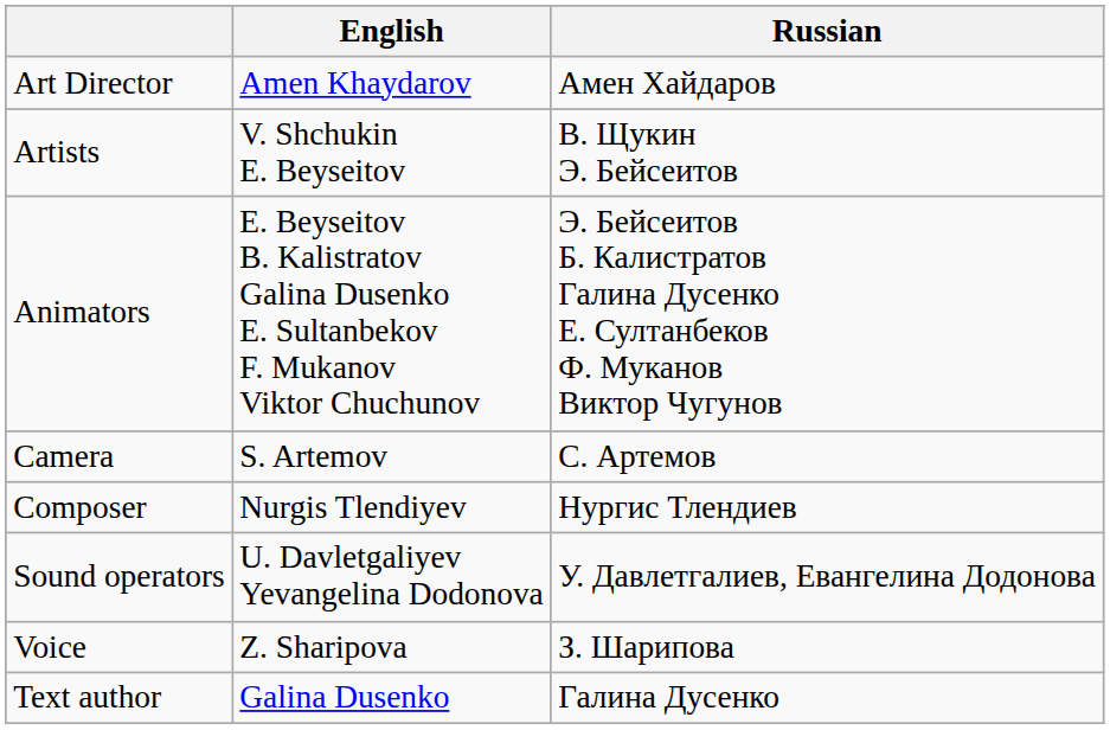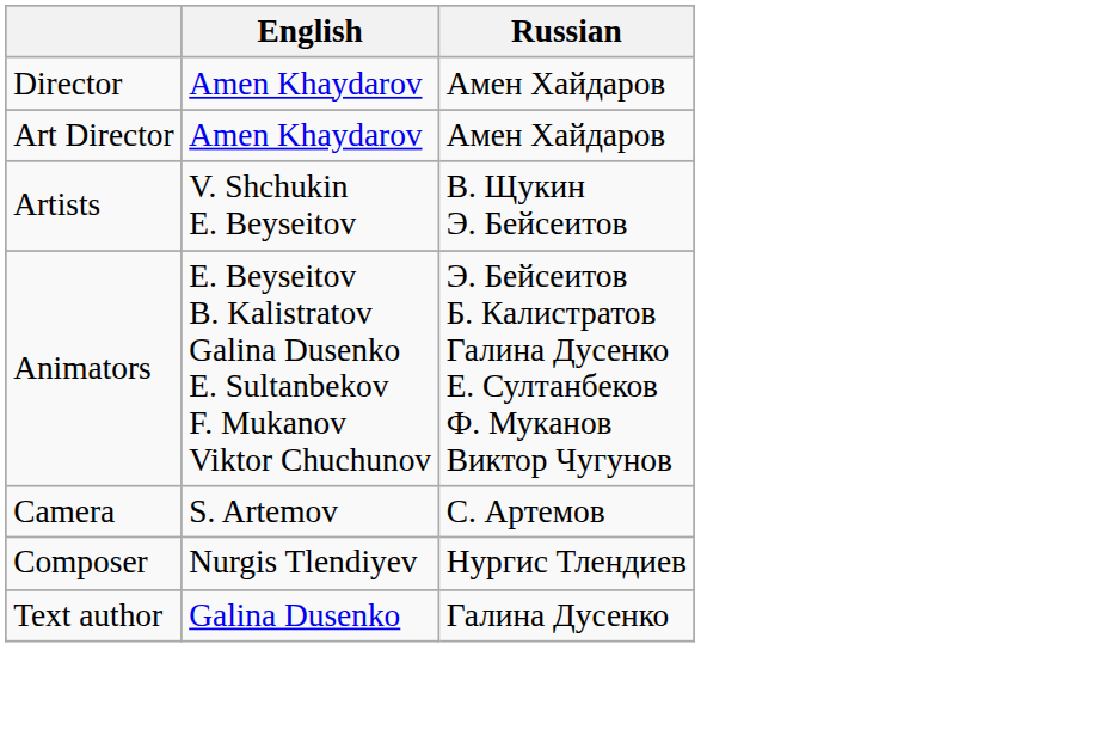+ row: Director | Amen Khaydarov | Амен Хайдаров
- row: Sound operators | U. Davletgaliyev Yevangelina Dodonova | У. Давлетгалиев, Евангелина Додонова
- row: Voice | Z. Sharipova | З. Шарипова
